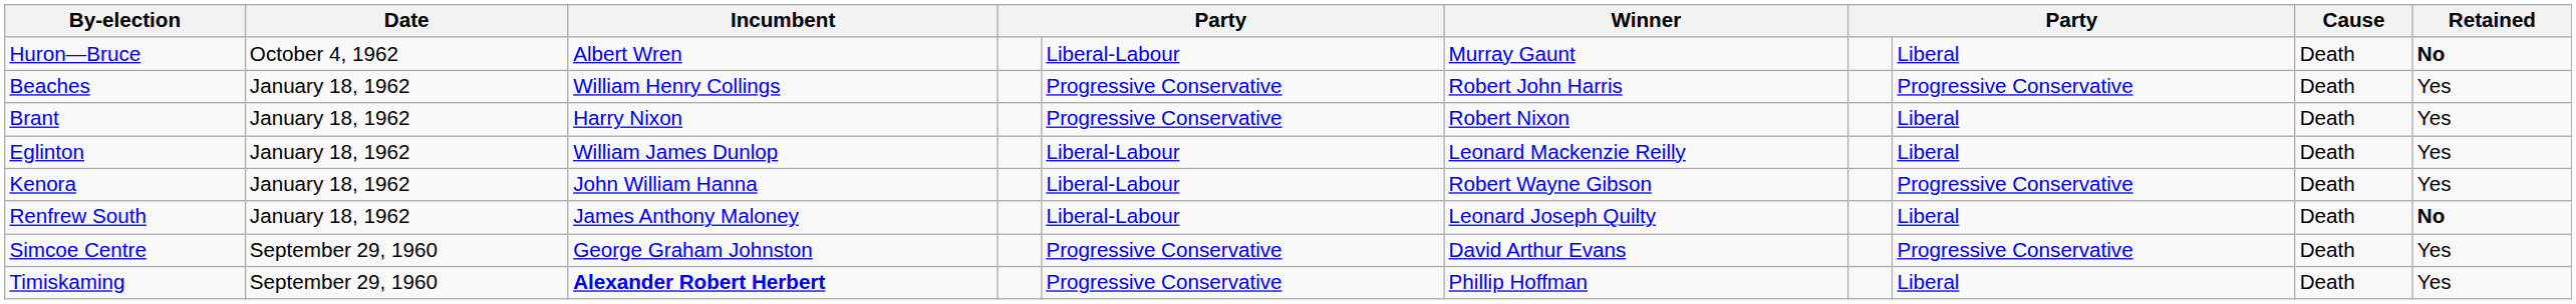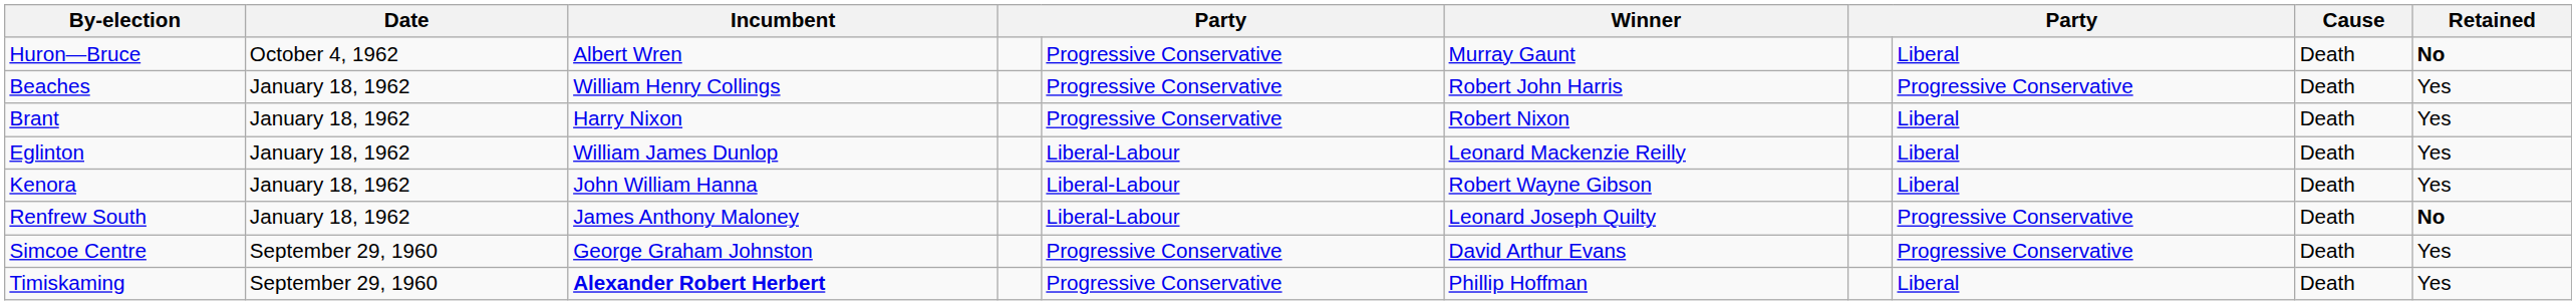Huron—Bruce | column 5: Liberal-Labour -> Progressive Conservative
Kenora | column 8: Progressive Conservative -> Liberal
Renfrew South | column 8: Liberal -> Progressive Conservative
